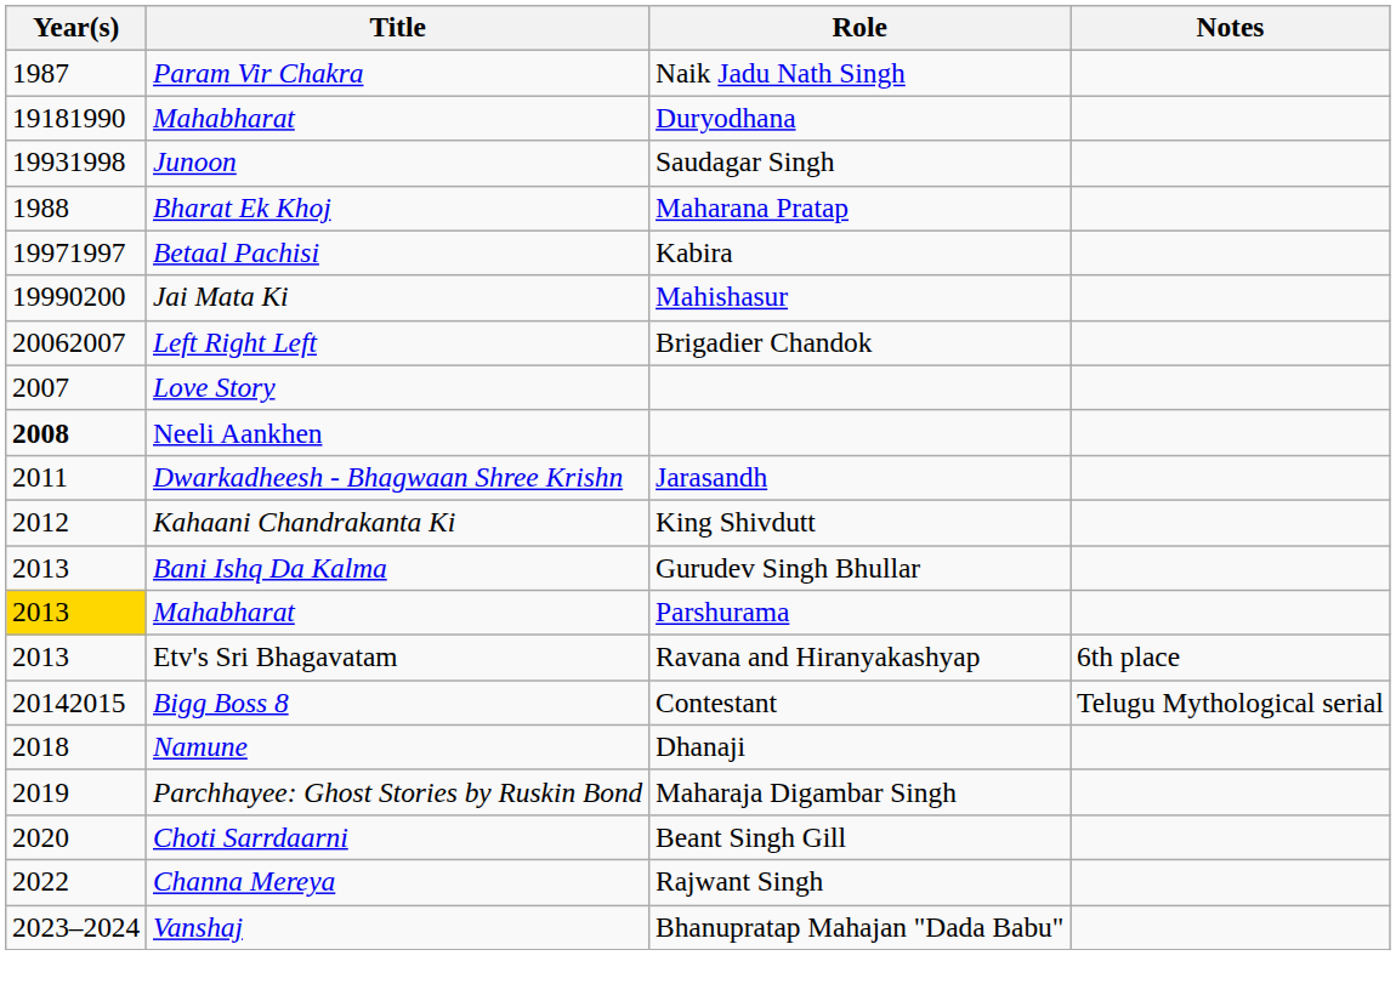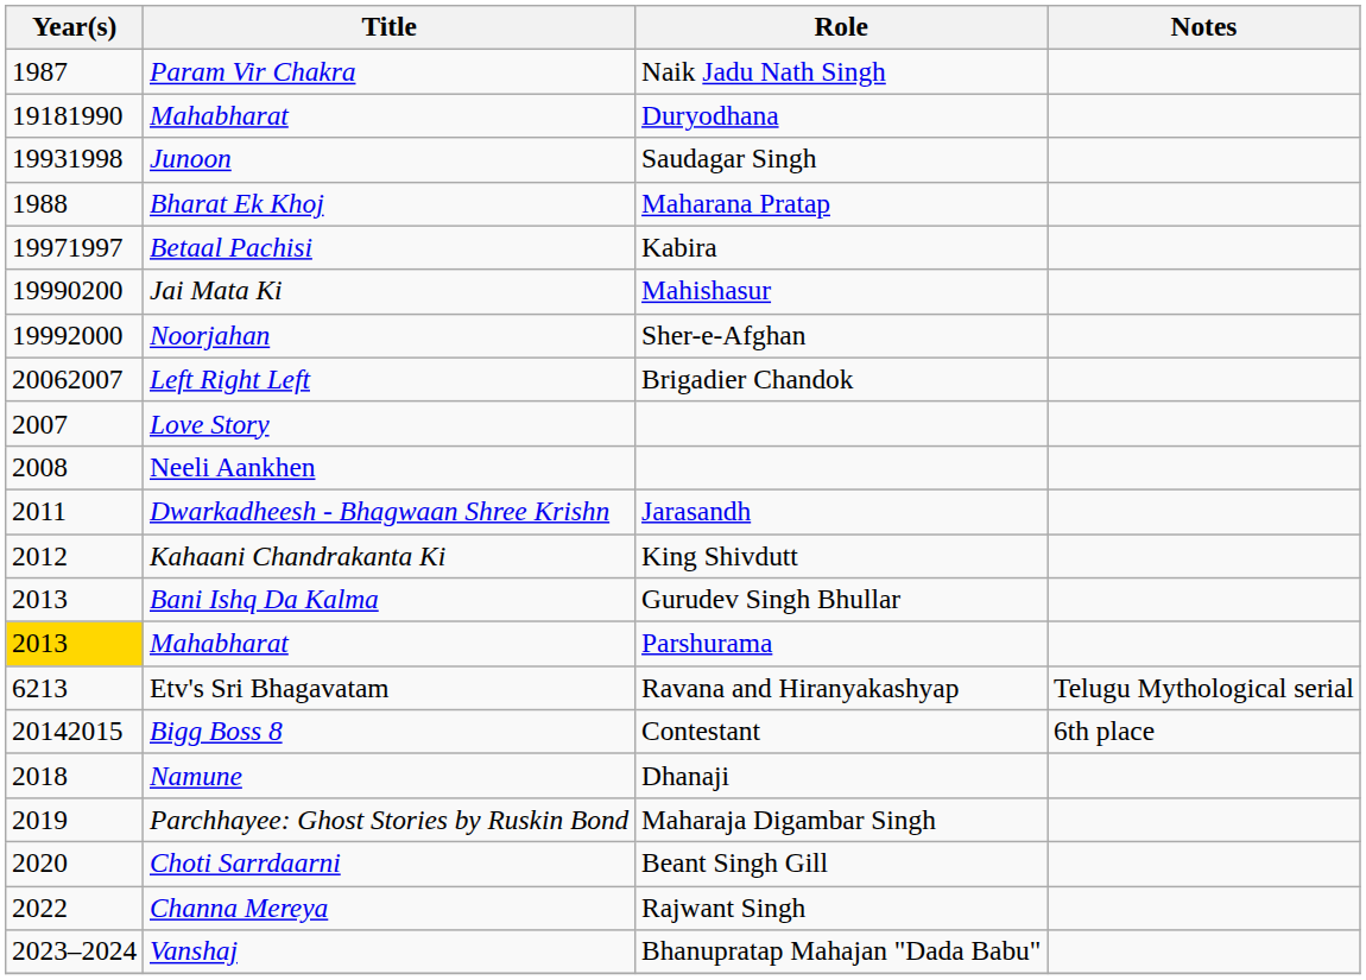+ row: 19992000 | Noorjahan | Sher-e-Afghan
Neeli Aankhen | Year(s): bold -> normal
Etv's Sri Bhagavatam | Year(s): 2013 -> 6213
Etv's Sri Bhagavatam | Notes: 6th place -> Telugu Mythological serial
Bigg Boss 8 | Notes: Telugu Mythological serial -> 6th place
